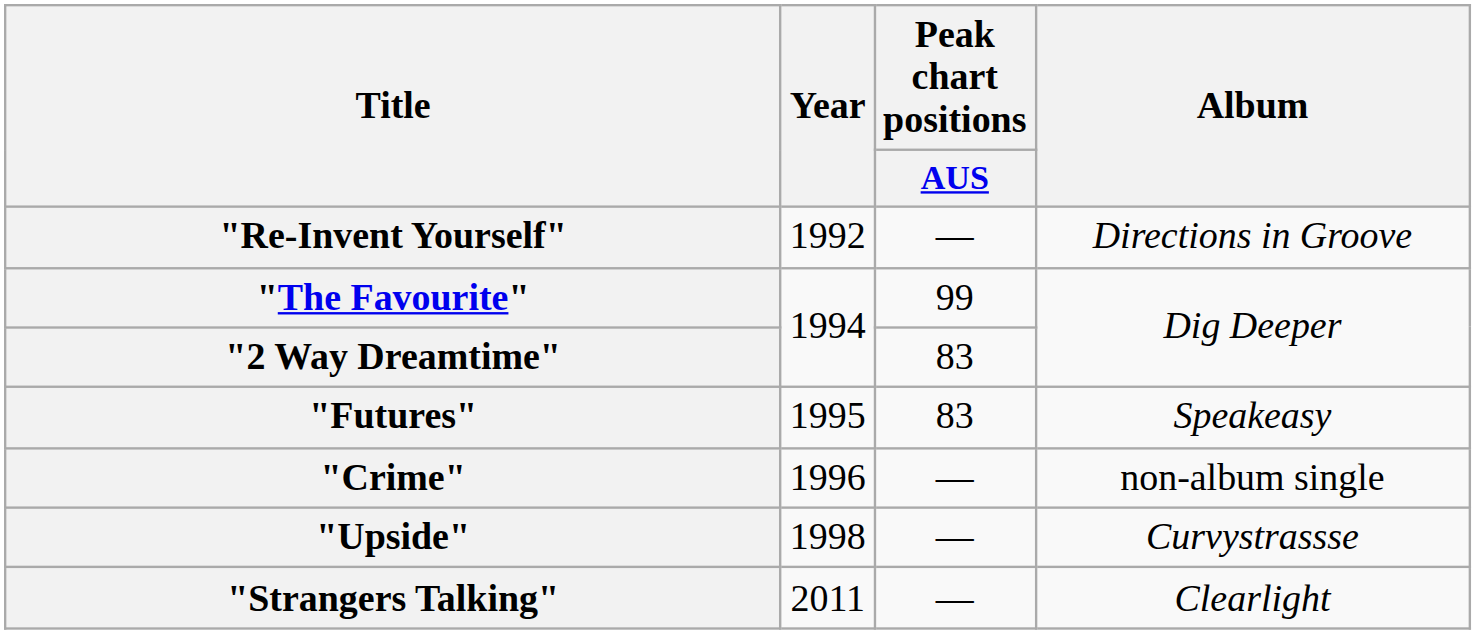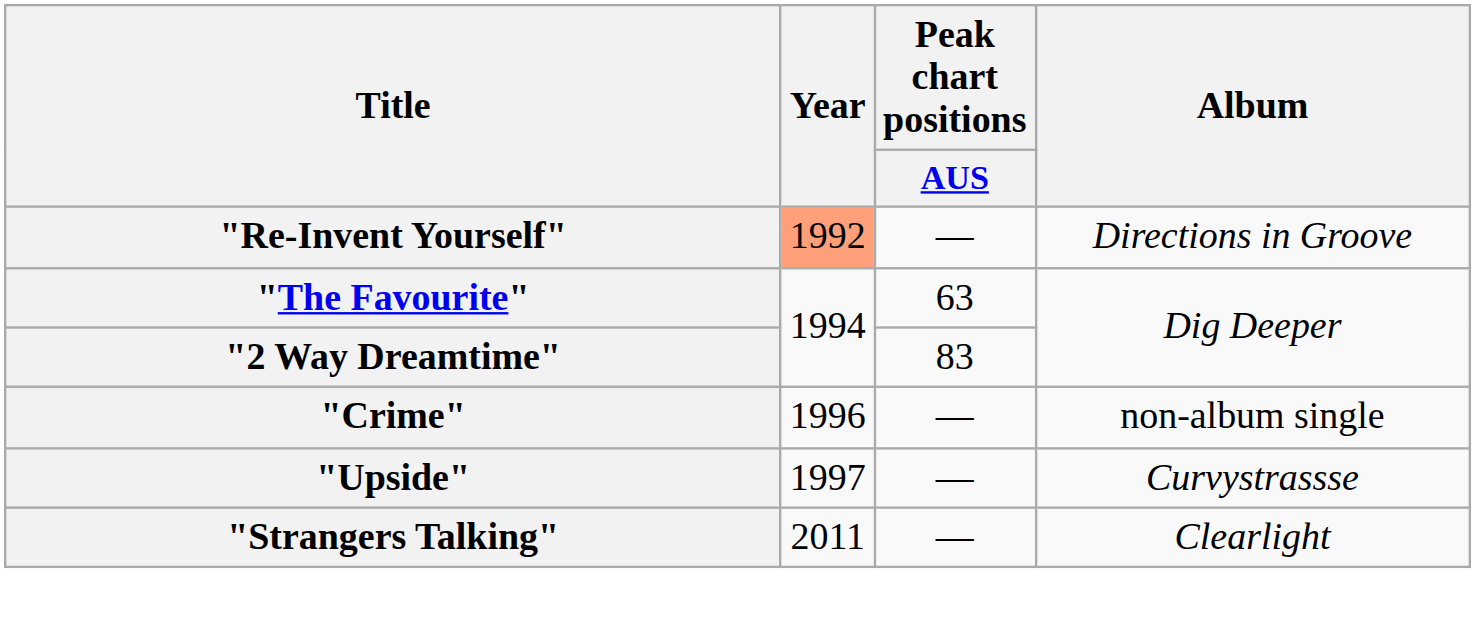"Re-Invent Yourself" | Year: no background -> lightsalmon background
"The Favourite" | Peak chart positions / AUS: 99 -> 63
- row: "Futures" | 1995 | 83 | Speakeasy
"Upside" | Year: 1998 -> 1997
